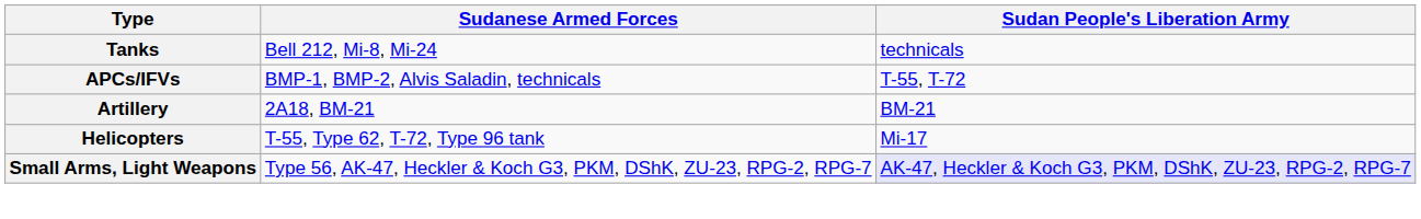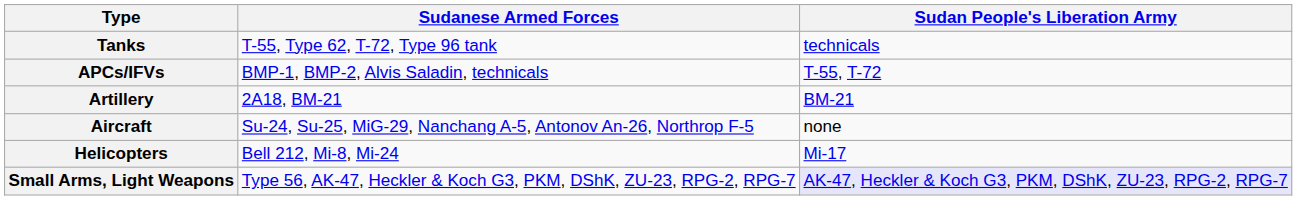Tanks | Sudanese Armed Forces: Bell 212, Mi-8, Mi-24 -> T-55, Type 62, T-72, Type 96 tank
+ row: Aircraft | Su-24, Su-25, MiG-29, Nanchang A-5, Antonov An-26, Northrop F-5 | none
Helicopters | Sudanese Armed Forces: T-55, Type 62, T-72, Type 96 tank -> Bell 212, Mi-8, Mi-24
